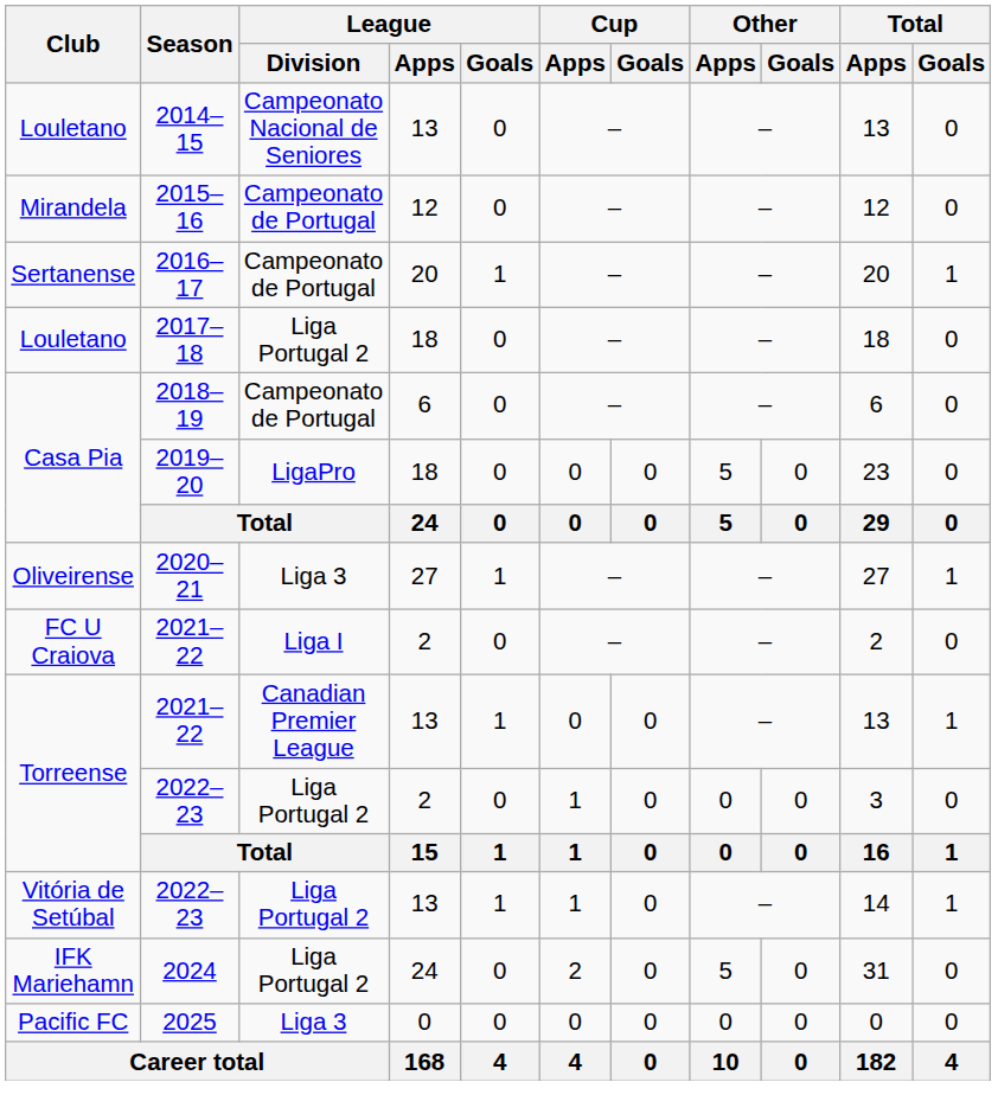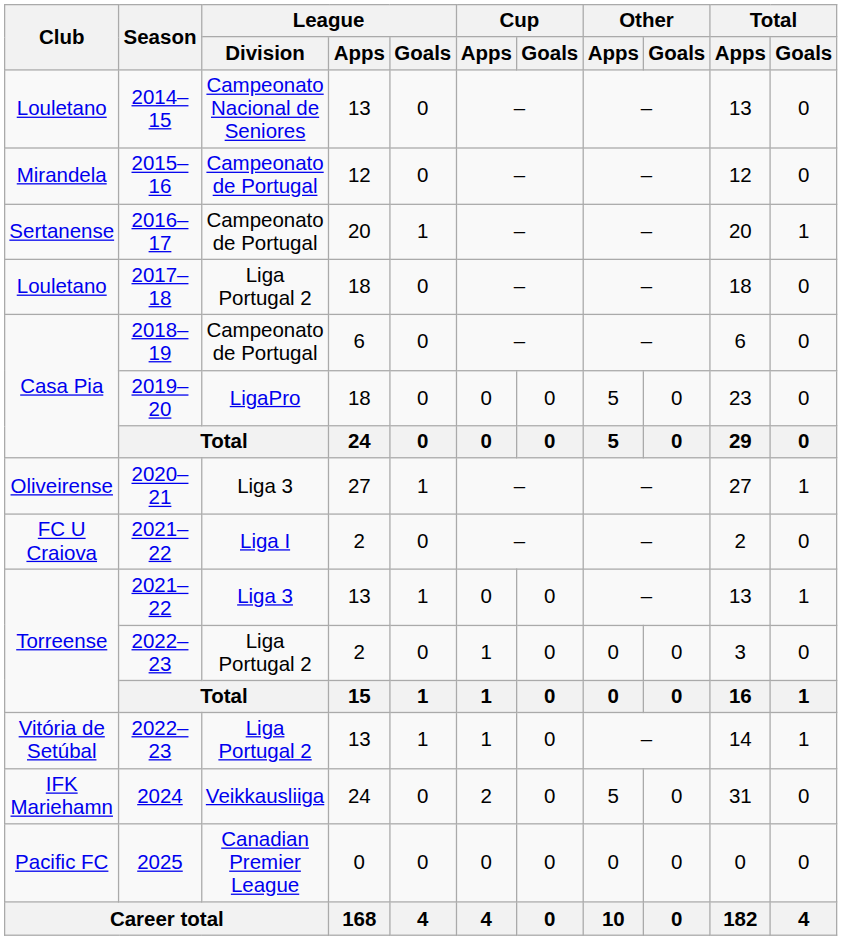Torreense / 2021–22 | League / Division: Canadian Premier League -> Liga 3
2024 | League / Division: Liga Portugal 2 -> Veikkausliiga
2025 | League / Division: Liga 3 -> Canadian Premier League
